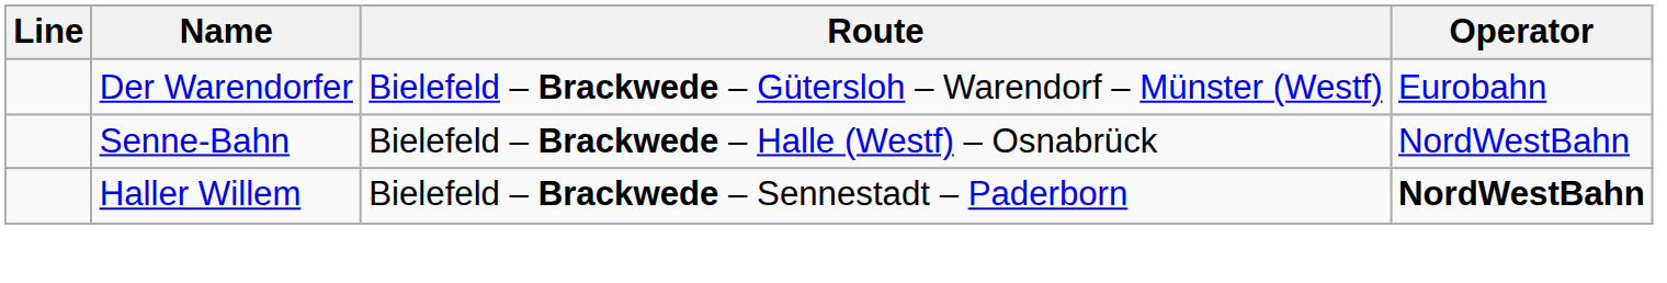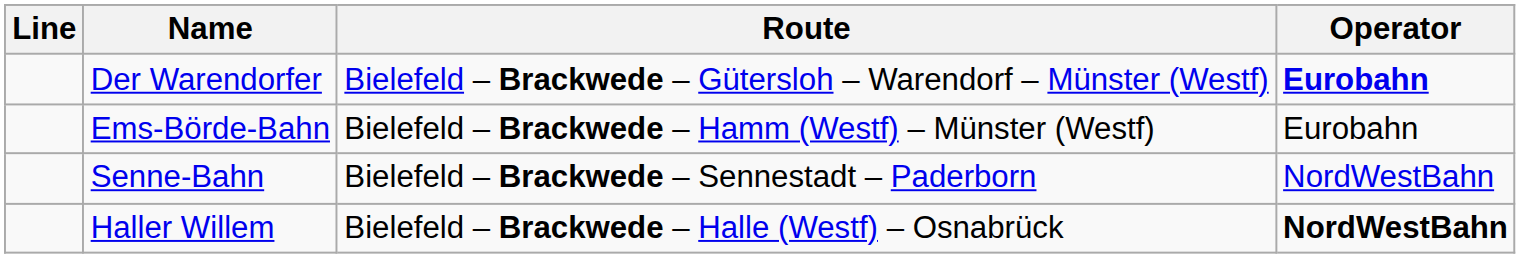Der Warendorfer | Operator: normal -> bold
+ row: Ems-Börde-Bahn | Bielefeld – Brackwede – Hamm (Westf) – Münster (Westf) | Eurobahn
Senne-Bahn | Route: Bielefeld – Brackwede – Halle (Westf) – Osnabrück -> Bielefeld – Brackwede – Sennestadt – Paderborn
Haller Willem | Route: Bielefeld – Brackwede – Sennestadt – Paderborn -> Bielefeld – Brackwede – Halle (Westf) – Osnabrück
